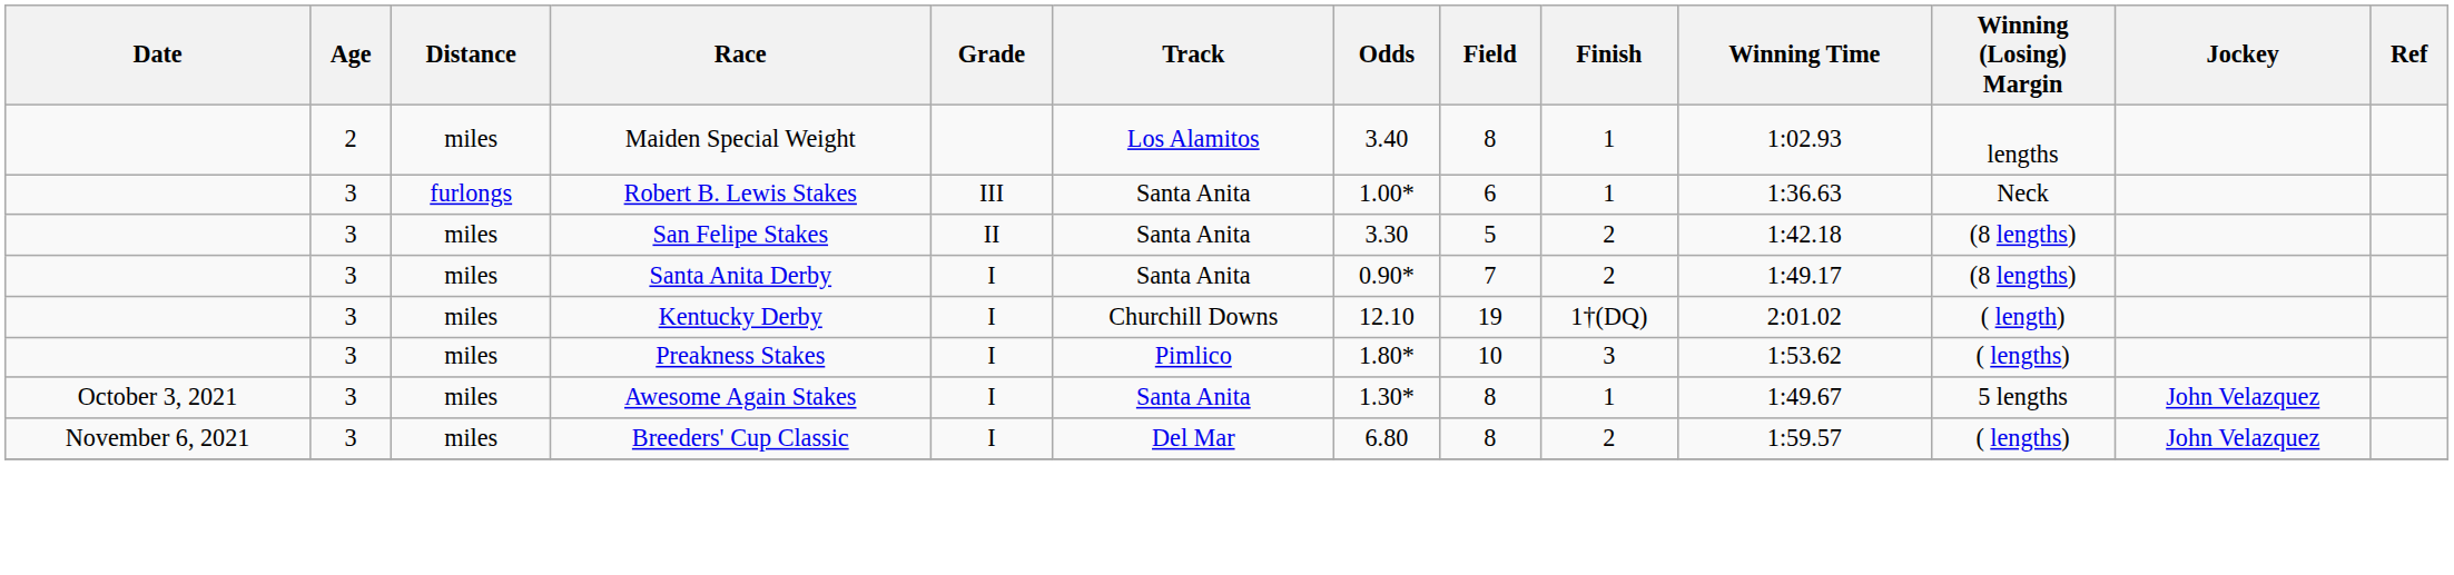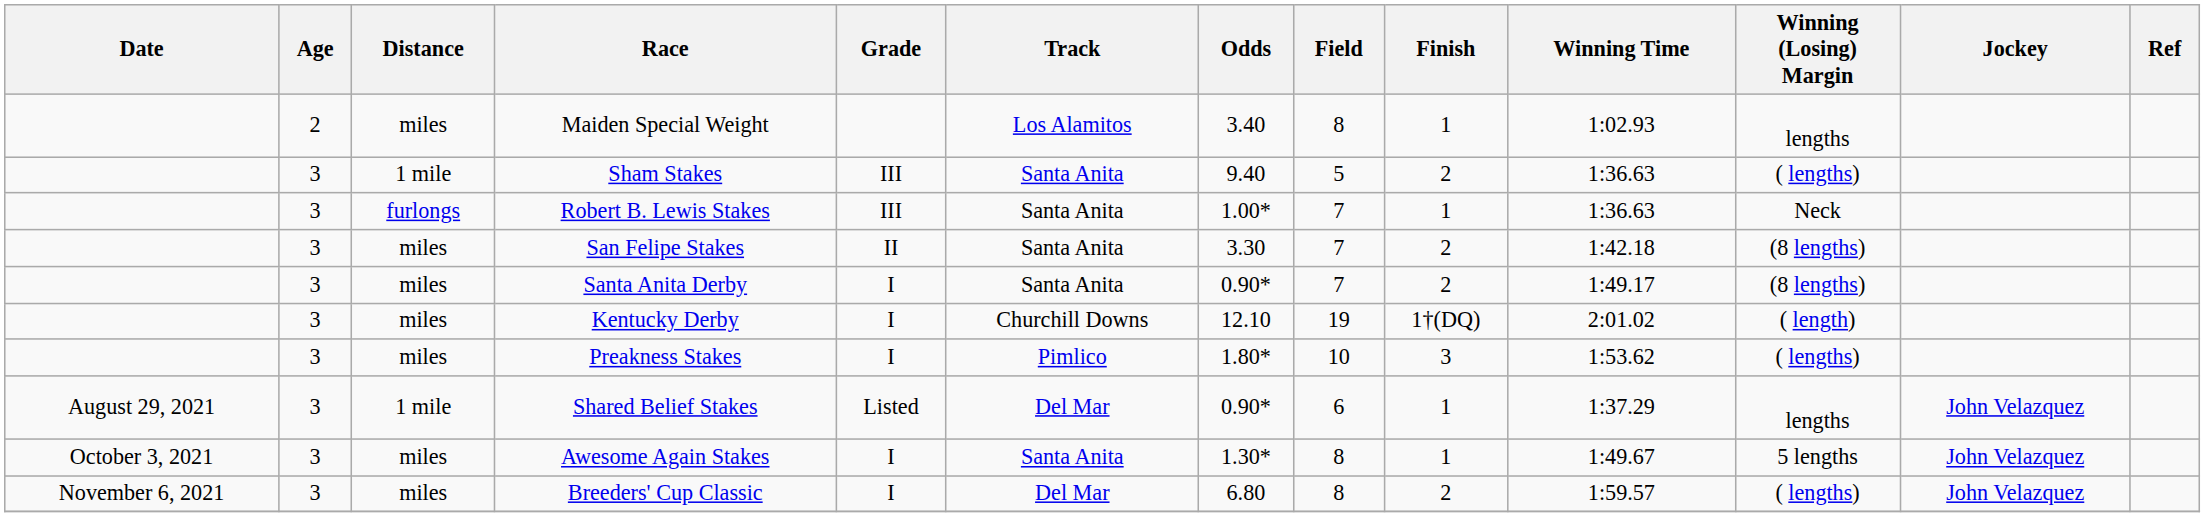+ row: 3 | 1 mile | Sham Stakes | III | Santa Anita | 9.40 | 5 | 2 | 1:36.63 | ( lengths)
Robert B. Lewis Stakes | Field: 6 -> 7
San Felipe Stakes | Field: 5 -> 7
+ row: August 29, 2021 | 3 | 1 mile | Shared Belief Stakes | Listed | Del Mar | 0.90* | 6 | 1 | 1:37.29 | lengths | John Velazquez
